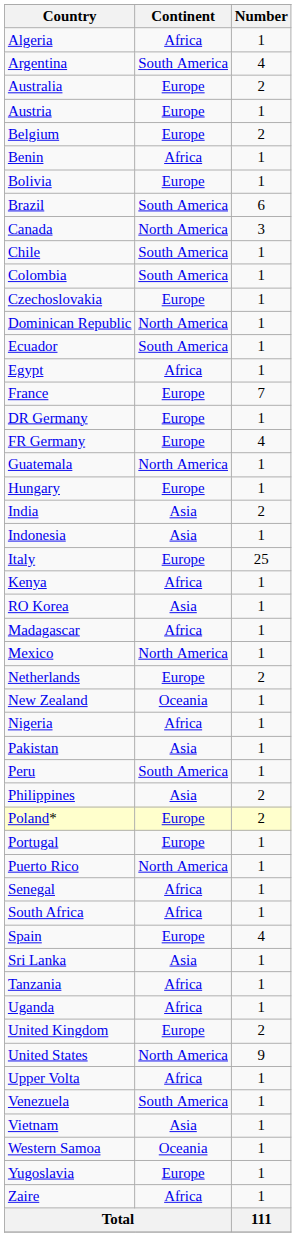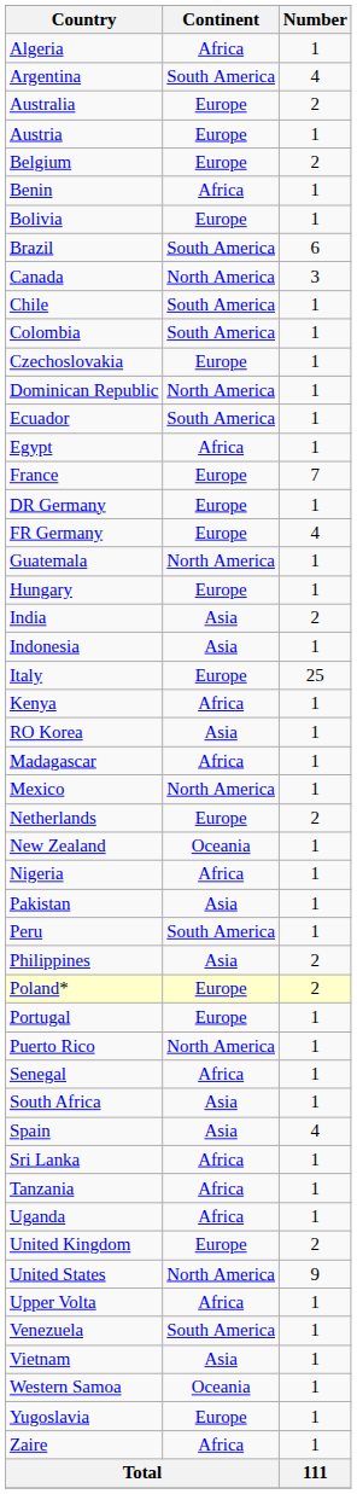South Africa | Continent: Africa -> Asia
Spain | Continent: Europe -> Asia
Sri Lanka | Continent: Asia -> Africa
